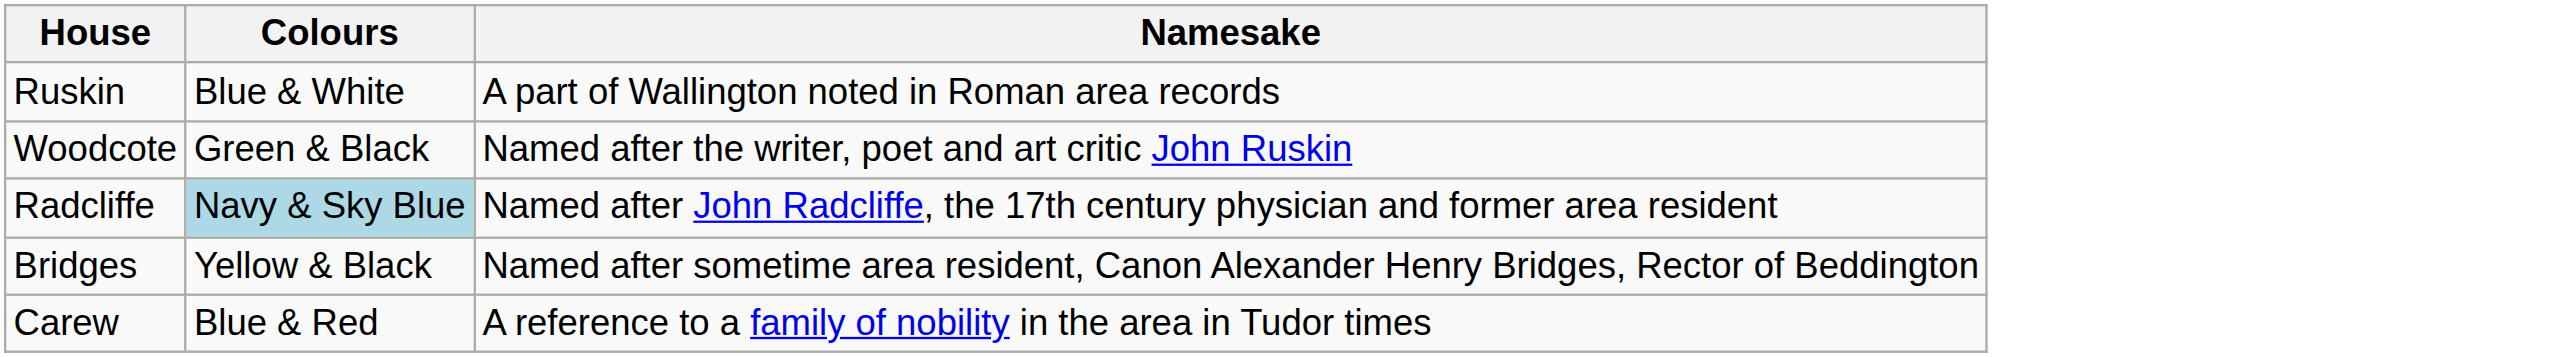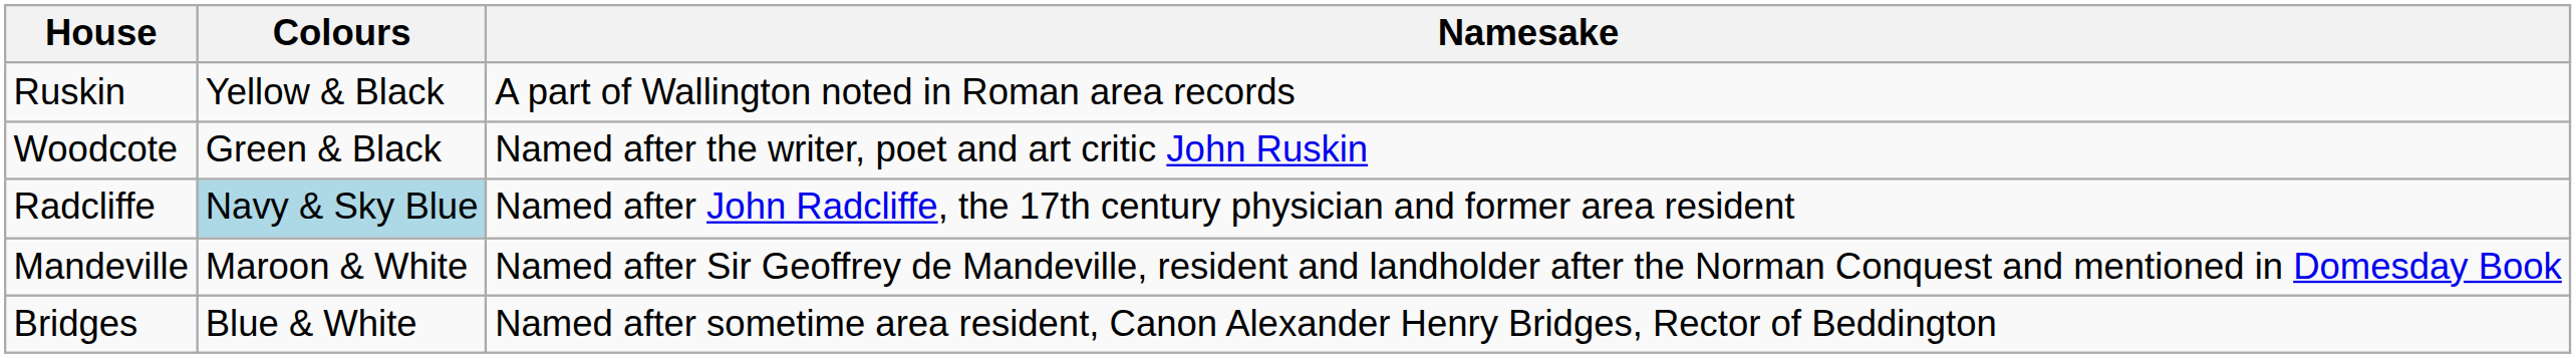Ruskin | Colours: Blue & White -> Yellow & Black
+ row: Mandeville | Maroon & White | Named after Sir Geoffrey de Mandeville, resident and landholder after the Norman Conquest and mentioned in Domesday Book
Bridges | Colours: Yellow & Black -> Blue & White
- row: Carew | Blue & Red | A reference to a family of nobility in the area in Tudor times
